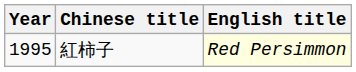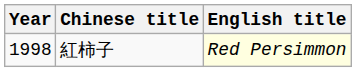紅柿子 | Year: 1995 -> 1998
